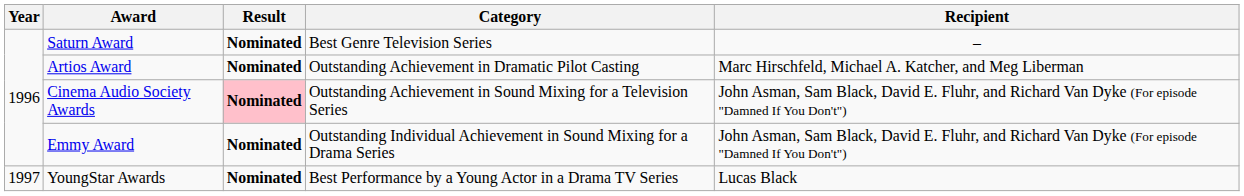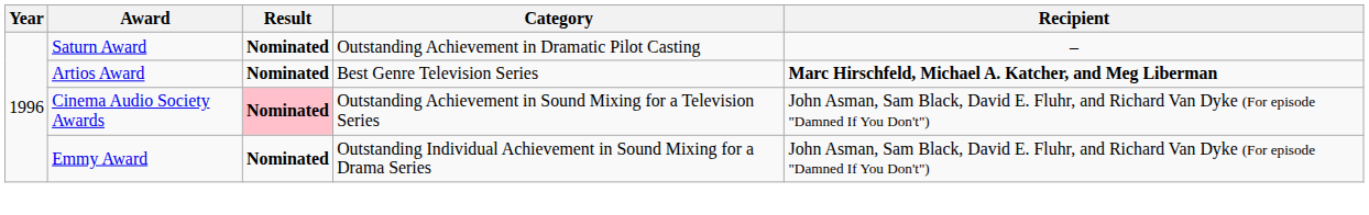Saturn Award | Category: Best Genre Television Series -> Outstanding Achievement in Dramatic Pilot Casting
Artios Award | Category: Outstanding Achievement in Dramatic Pilot Casting -> Best Genre Television Series
Artios Award | Recipient: normal -> bold
- row: 1997 | YoungStar Awards | Nominated | Best Performance by a Young Actor in a Drama TV Series | Lucas Black
